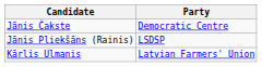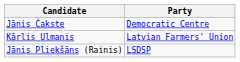rows swapped: Kārlis Ulmanis <-> Jānis Pliekšāns (Rainis)
